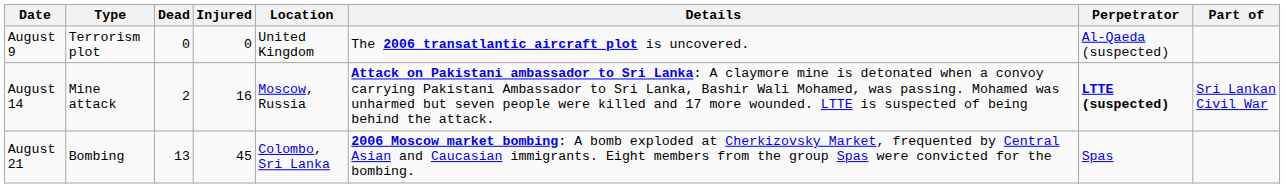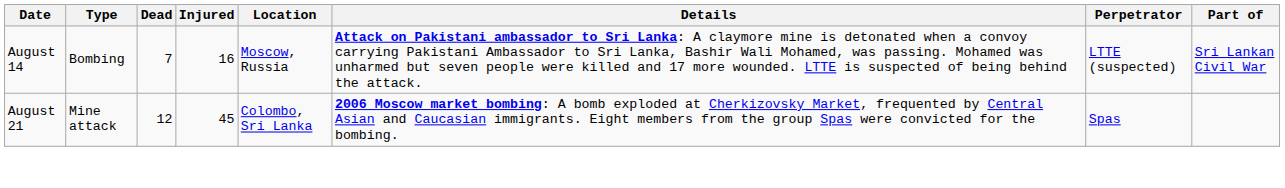- row: August 9 | Terrorism plot | 0 | 0 | United Kingdom | The 2006 transatlantic aircraft plot is uncovered. | Al-Qaeda (suspected)
August 14 | Type: Mine attack -> Bombing
August 14 | Dead: 2 -> 7
August 14 | Perpetrator: bold -> normal
August 21 | Type: Bombing -> Mine attack
August 21 | Dead: 13 -> 12
